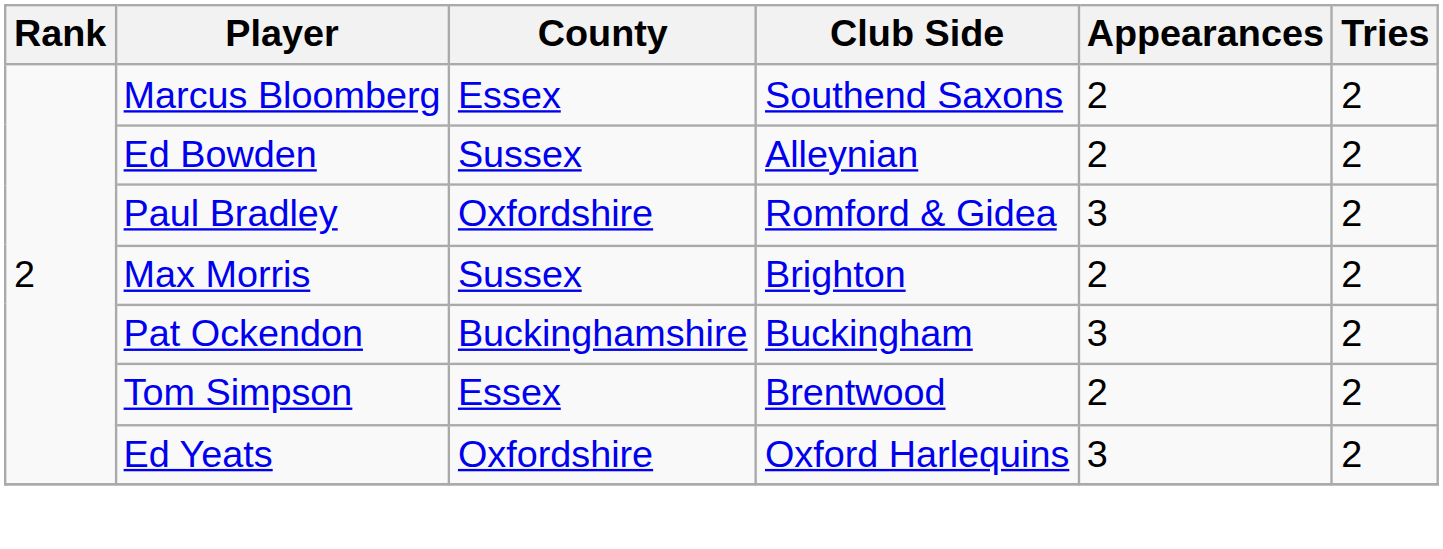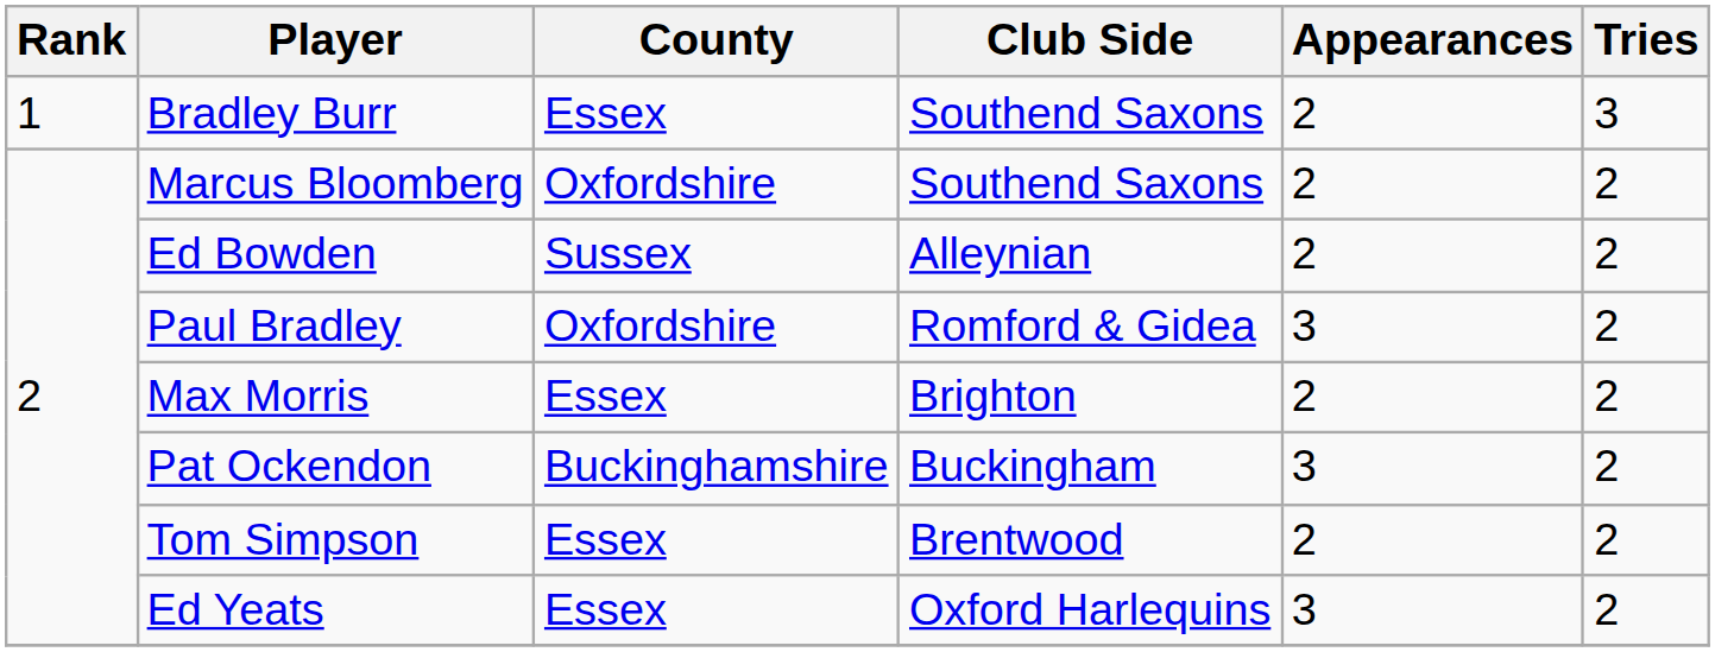+ row: 1 | Bradley Burr | Essex | Southend Saxons | 2 | 3
Marcus Bloomberg | County: Essex -> Oxfordshire
Max Morris | County: Sussex -> Essex
Ed Yeats | County: Oxfordshire -> Essex
